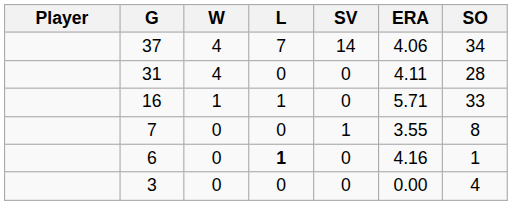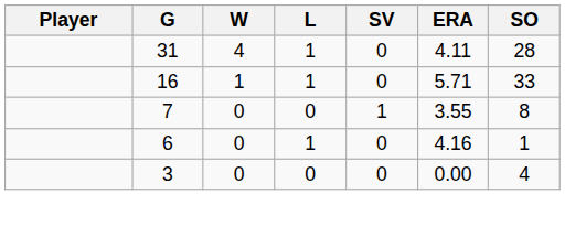- row: 37 | 4 | 7 | 14 | 4.06 | 34
31 | L: 0 -> 1
6 | L: bold -> normal
